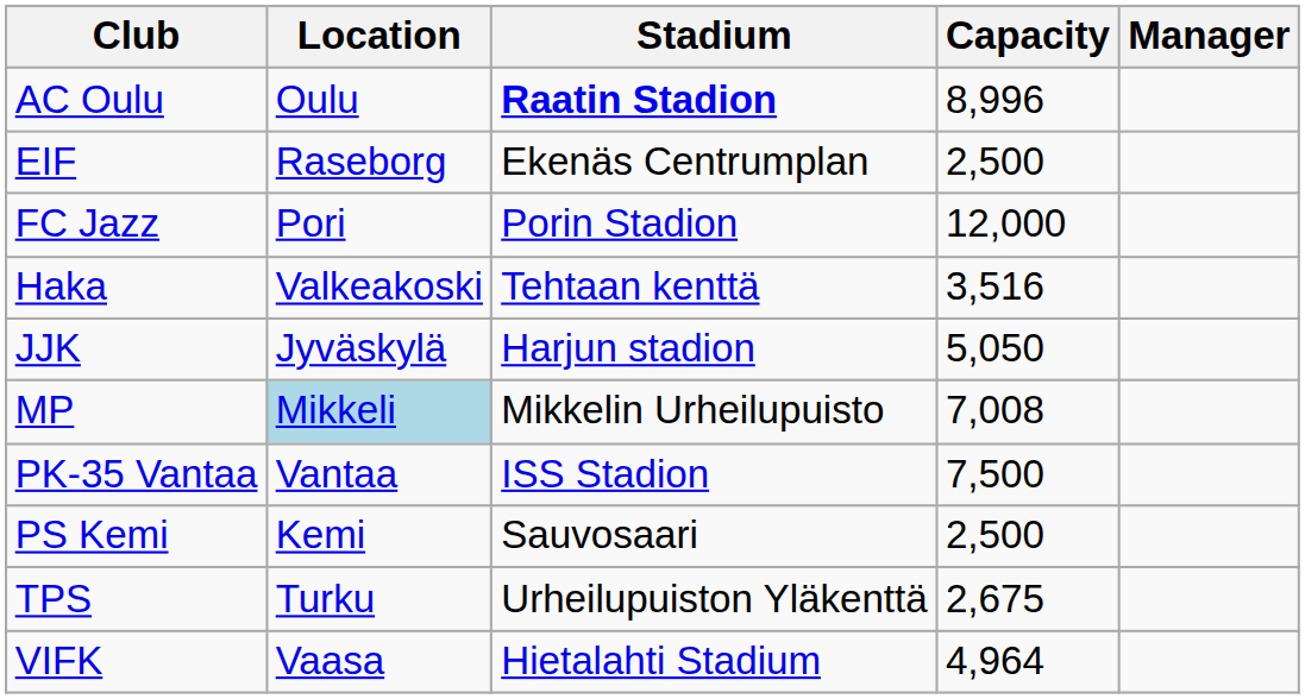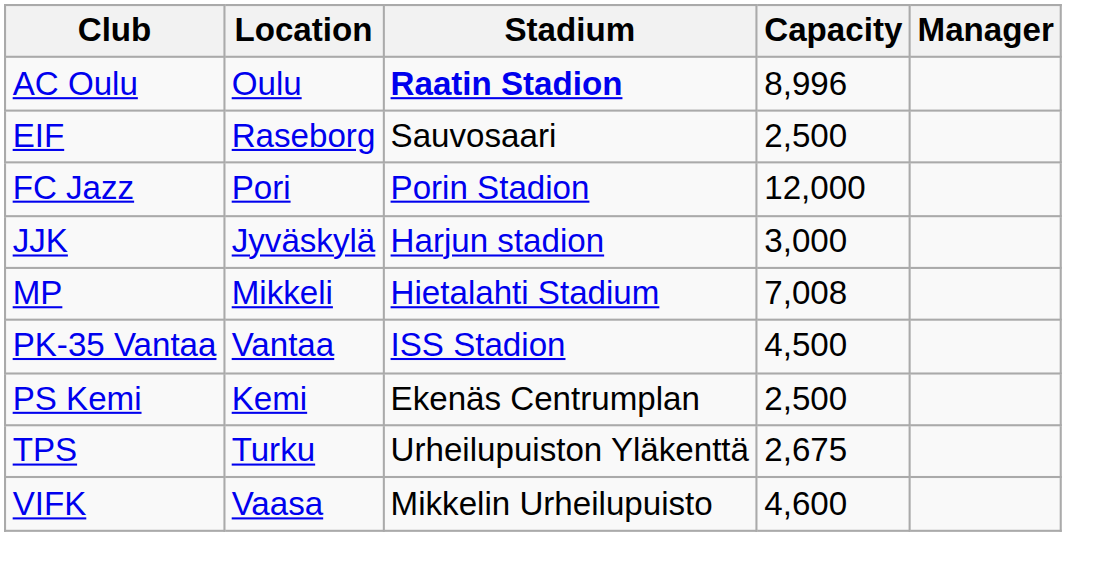EIF | Stadium: Ekenäs Centrumplan -> Sauvosaari
- row: Haka | Valkeakoski | Tehtaan kenttä | 3,516
JJK | Capacity: 5,050 -> 3,000
MP | Location: lightblue background -> no background
MP | Stadium: Mikkelin Urheilupuisto -> Hietalahti Stadium
PK-35 Vantaa | Capacity: 7,500 -> 4,500
PS Kemi | Stadium: Sauvosaari -> Ekenäs Centrumplan
VIFK | Stadium: Hietalahti Stadium -> Mikkelin Urheilupuisto
VIFK | Capacity: 4,964 -> 4,600
